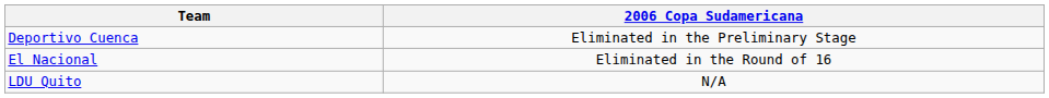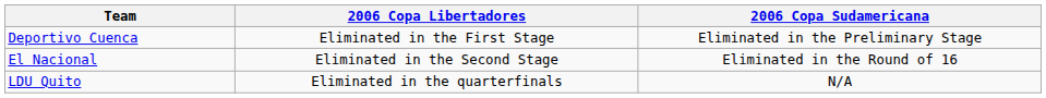+ column: 2006 Copa Libertadores | Eliminated in the First Stage | Eliminated in the Second Stage | Eliminated in the quarterfinals
